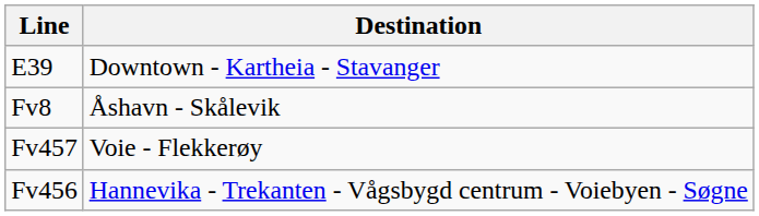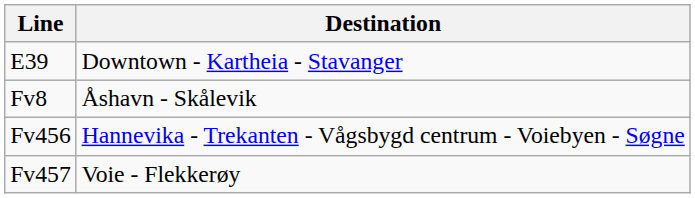rows swapped: Fv456 <-> Fv457
